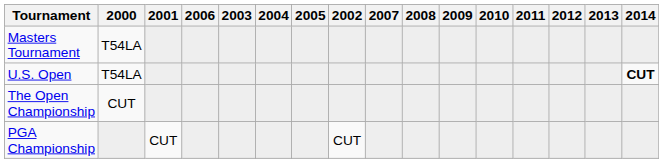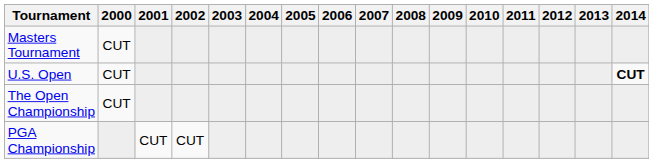columns swapped: 2002 <-> 2006
Masters Tournament | 2000: T54LA -> CUT
U.S. Open | 2000: T54LA -> CUT
